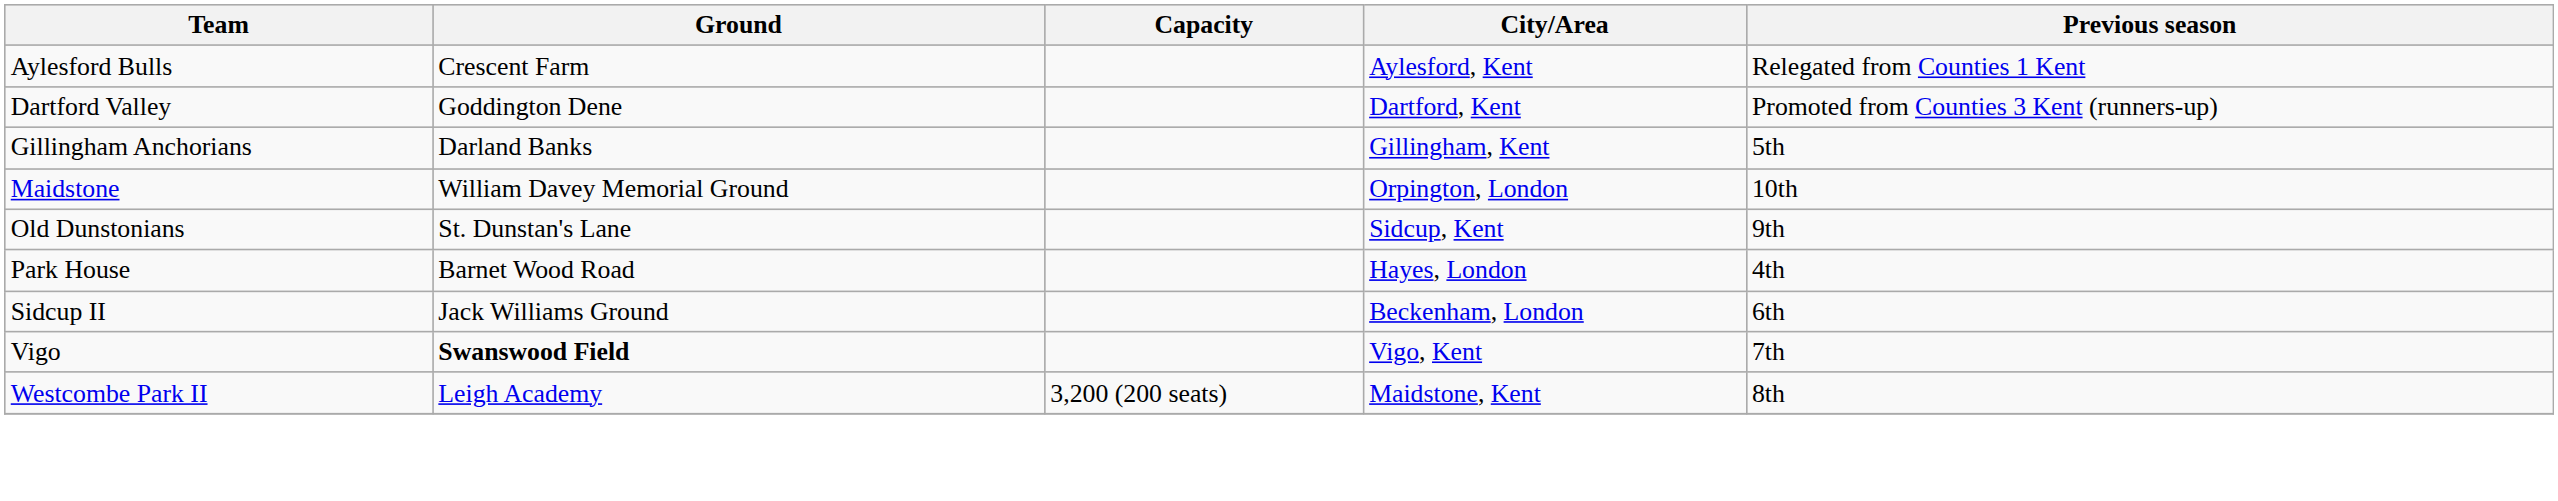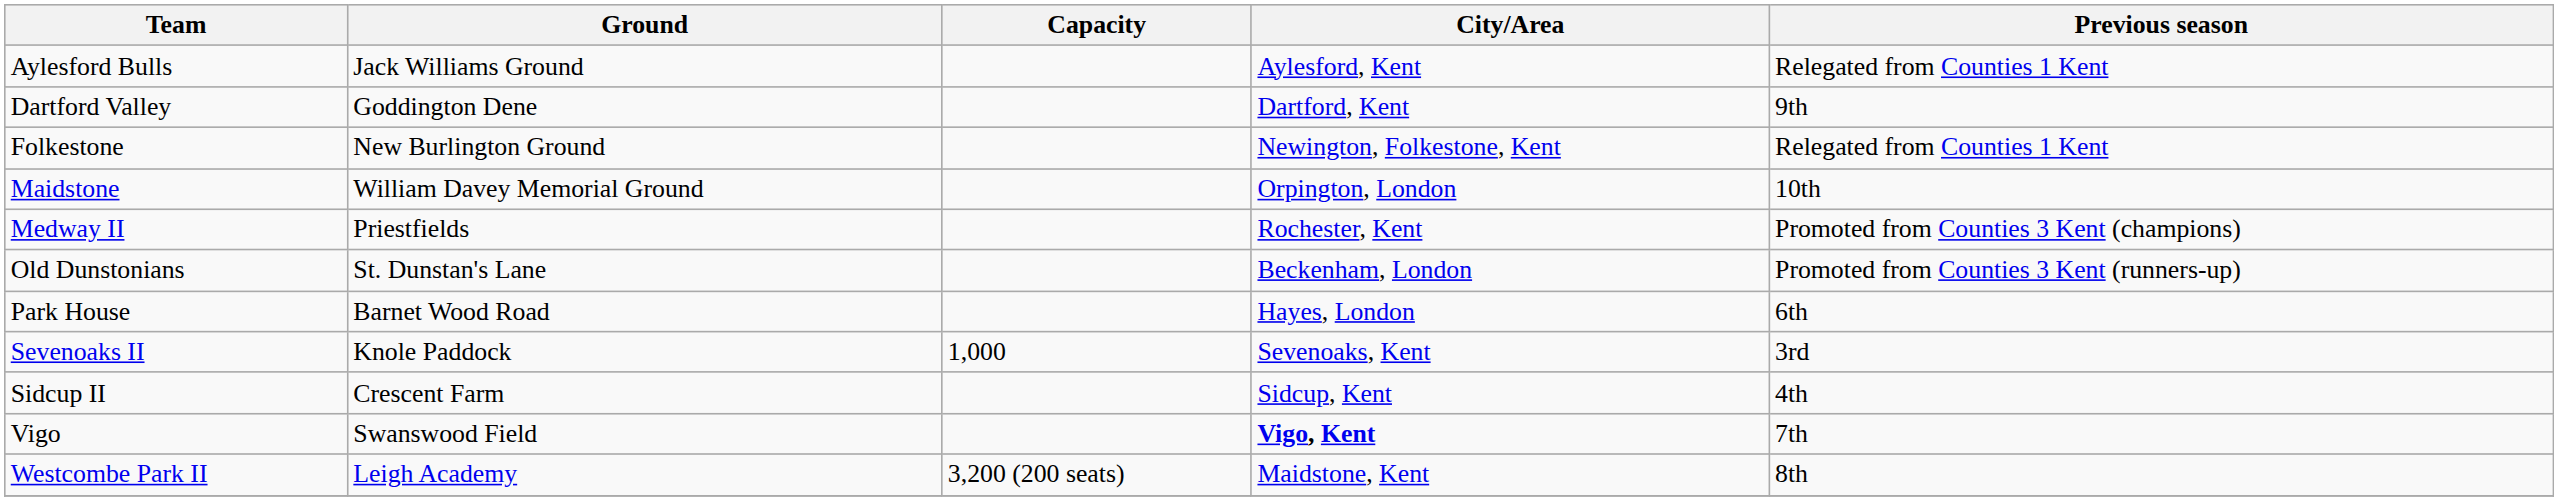Aylesford Bulls | Ground: Crescent Farm -> Jack Williams Ground
Dartford Valley | Previous season: Promoted from Counties 3 Kent (runners-up) -> 9th
+ row: Folkestone | New Burlington Ground | Newington, Folkestone, Kent | Relegated from Counties 1 Kent
- row: Gillingham Anchorians | Darland Banks | Gillingham, Kent | 5th
+ row: Medway II | Priestfields | Rochester, Kent | Promoted from Counties 3 Kent (champions)
Old Dunstonians | City/Area: Sidcup, Kent -> Beckenham, London
Old Dunstonians | Previous season: 9th -> Promoted from Counties 3 Kent (runners-up)
Park House | Previous season: 4th -> 6th
+ row: Sevenoaks II | Knole Paddock | 1,000 | Sevenoaks, Kent | 3rd
Sidcup II | Ground: Jack Williams Ground -> Crescent Farm
Sidcup II | City/Area: Beckenham, London -> Sidcup, Kent
Sidcup II | Previous season: 6th -> 4th
Vigo | Ground: bold -> normal
Vigo | City/Area: normal -> bold
